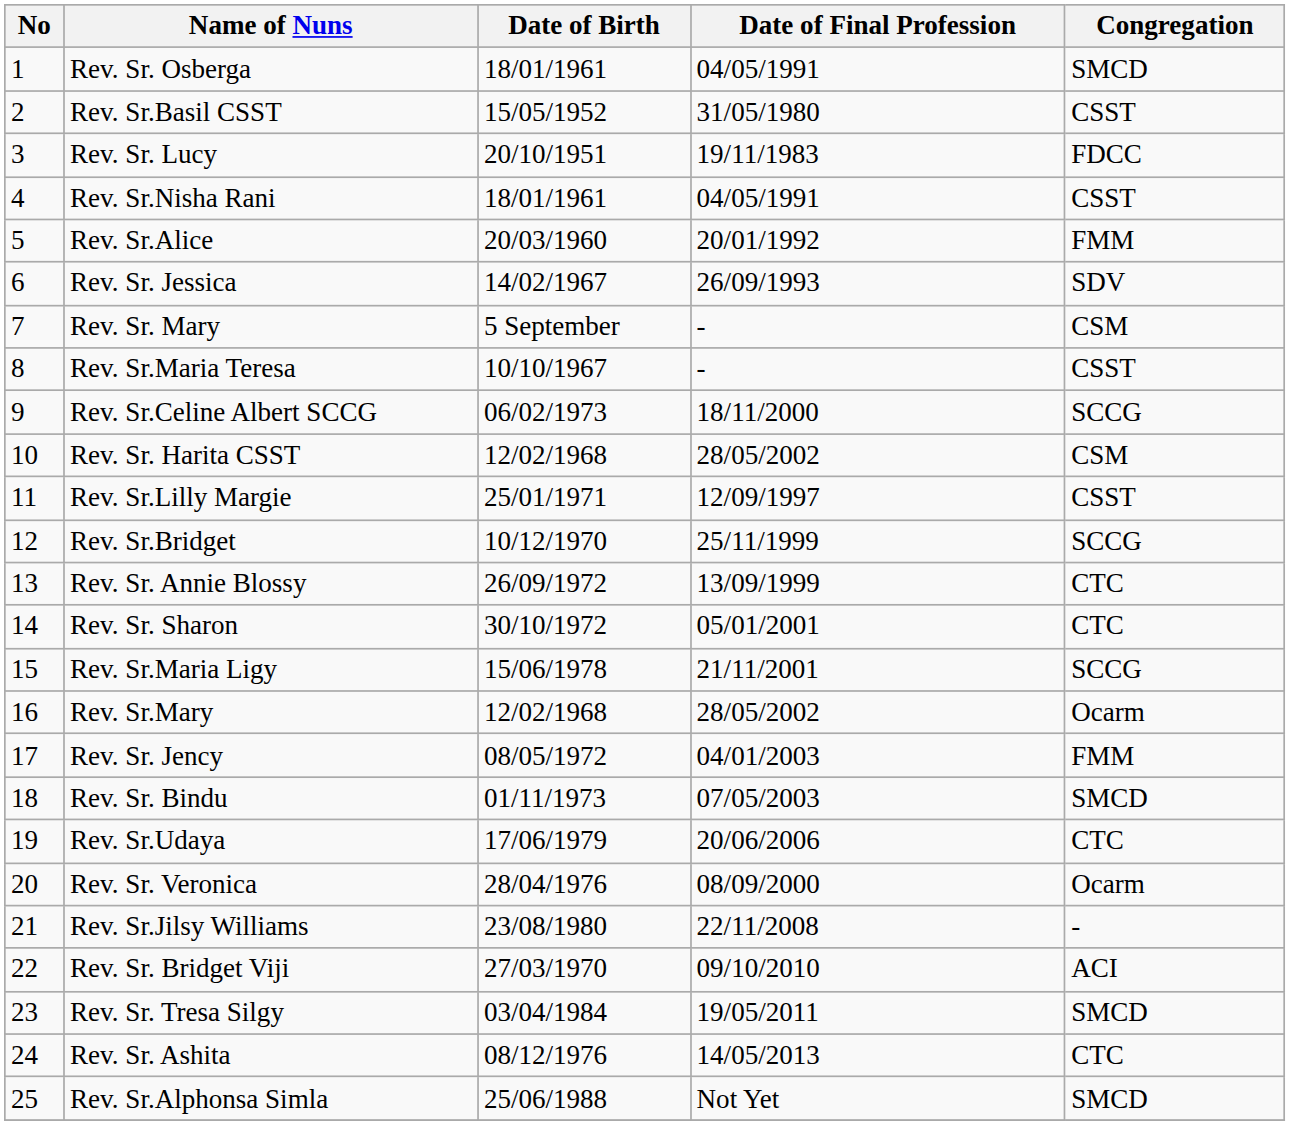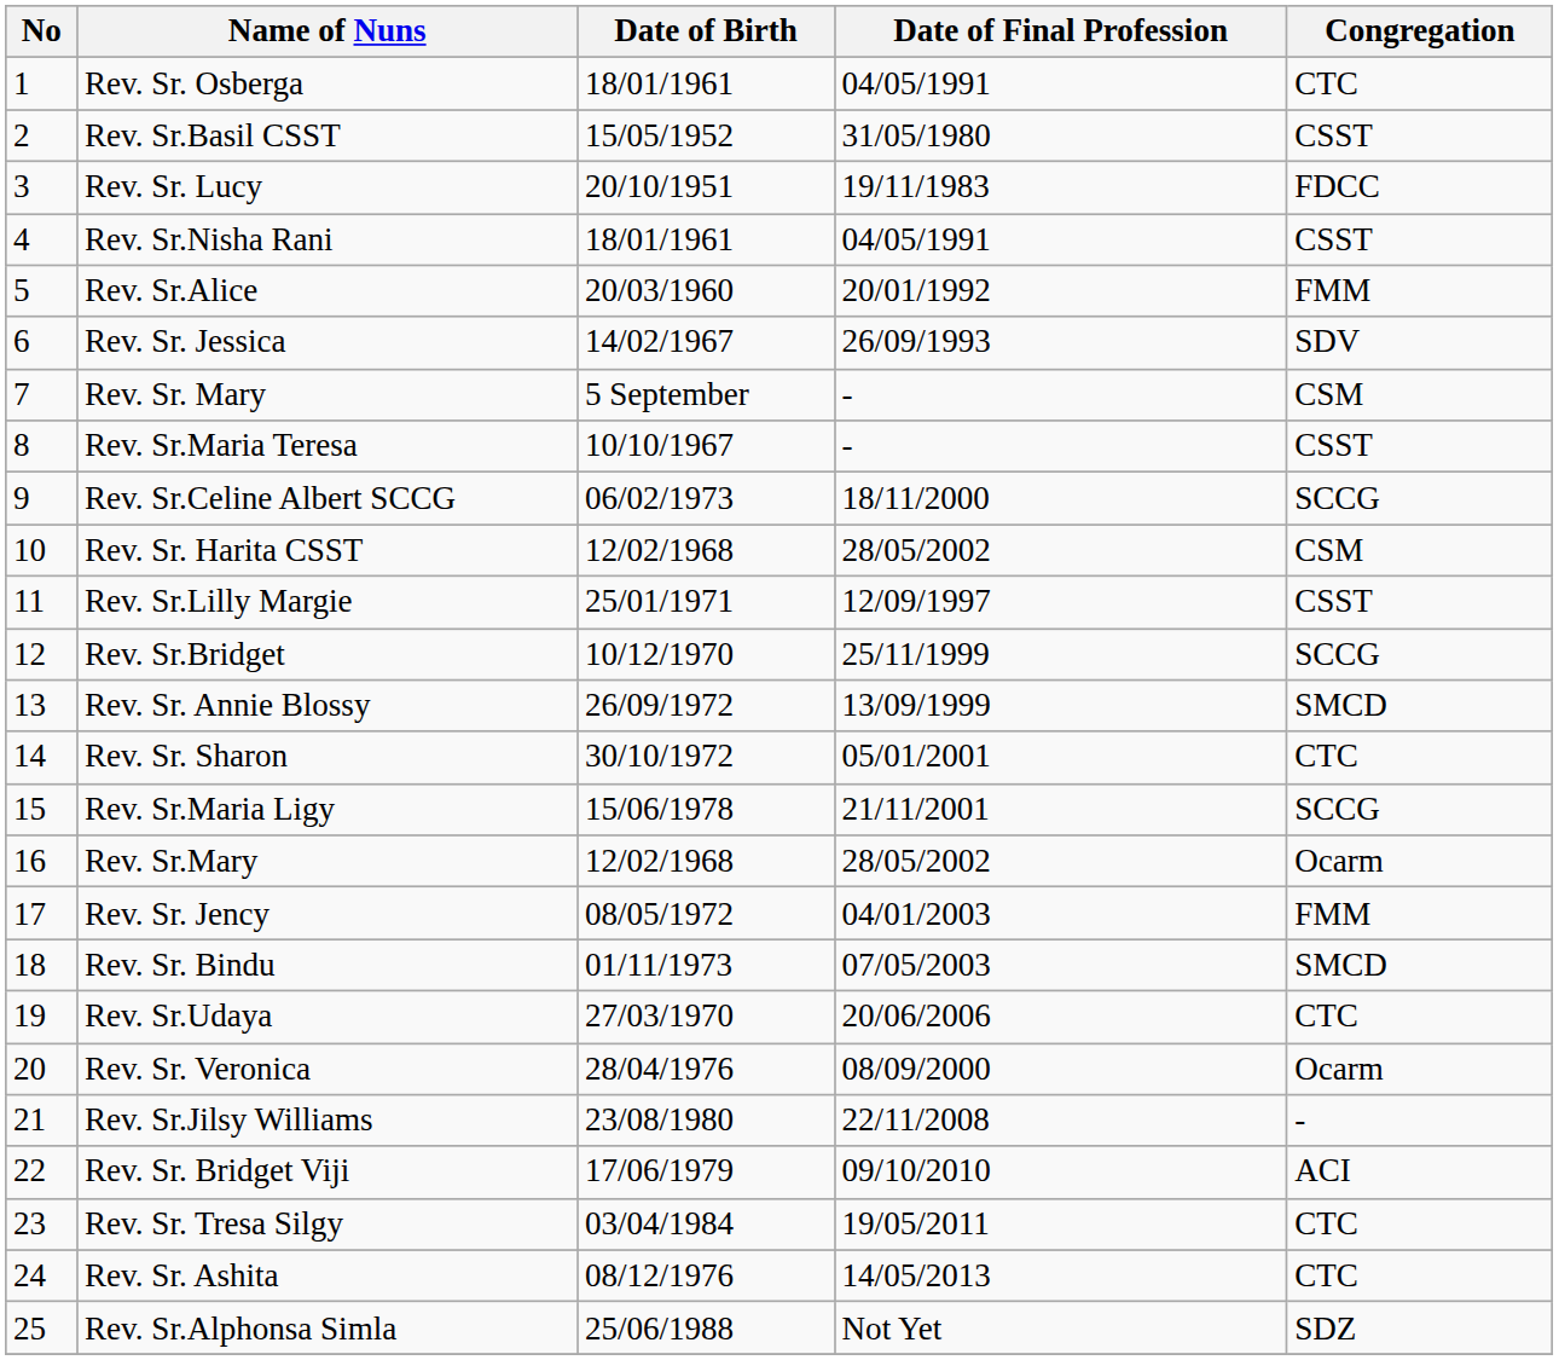Rev. Sr. Osberga | Congregation: SMCD -> CTC
Rev. Sr. Annie Blossy | Congregation: CTC -> SMCD
Rev. Sr.Udaya | Date of Birth: 17/06/1979 -> 27/03/1970
Rev. Sr. Bridget Viji | Date of Birth: 27/03/1970 -> 17/06/1979
Rev. Sr. Tresa Silgy | Congregation: SMCD -> CTC
Rev. Sr.Alphonsa Simla | Congregation: SMCD -> SDZ
